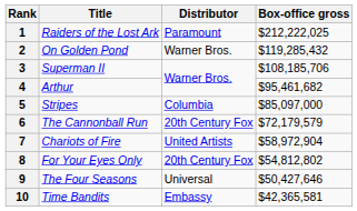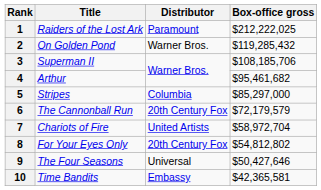5 | Box-office gross: $85,097,000 -> $85,297,000
7 | Box-office gross: $58,972,904 -> $58,972,704
